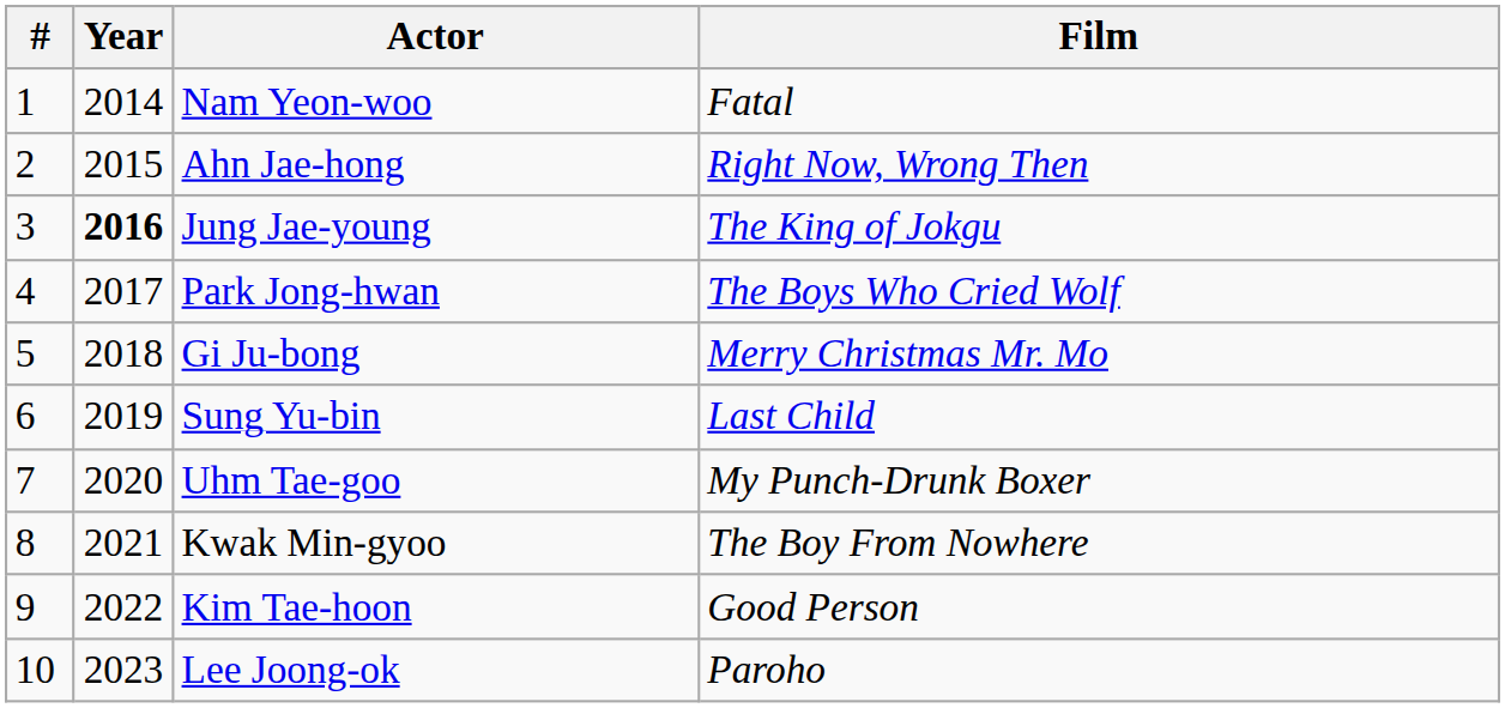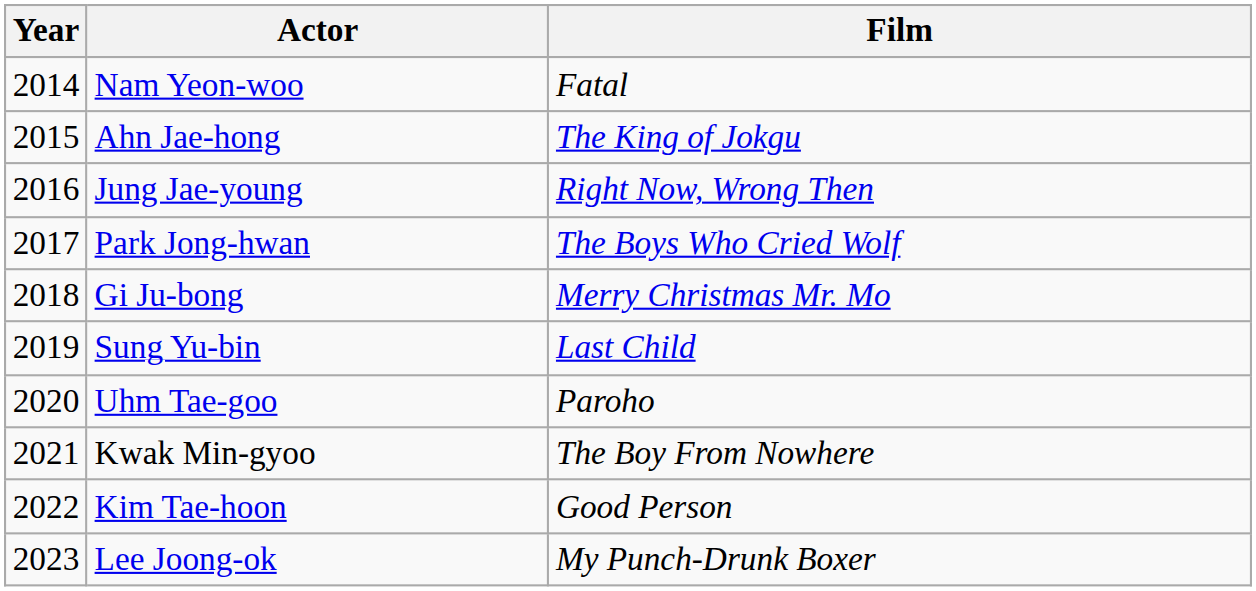- column: # | 1 | 2 | 3 | 4 | 5 | 6 | 7 | 8 | 9 | 10
Ahn Jae-hong | Film: Right Now, Wrong Then -> The King of Jokgu
Jung Jae-young | Year: bold -> normal
Jung Jae-young | Film: The King of Jokgu -> Right Now, Wrong Then
Uhm Tae-goo | Film: My Punch-Drunk Boxer -> Paroho
Lee Joong-ok | Film: Paroho -> My Punch-Drunk Boxer
